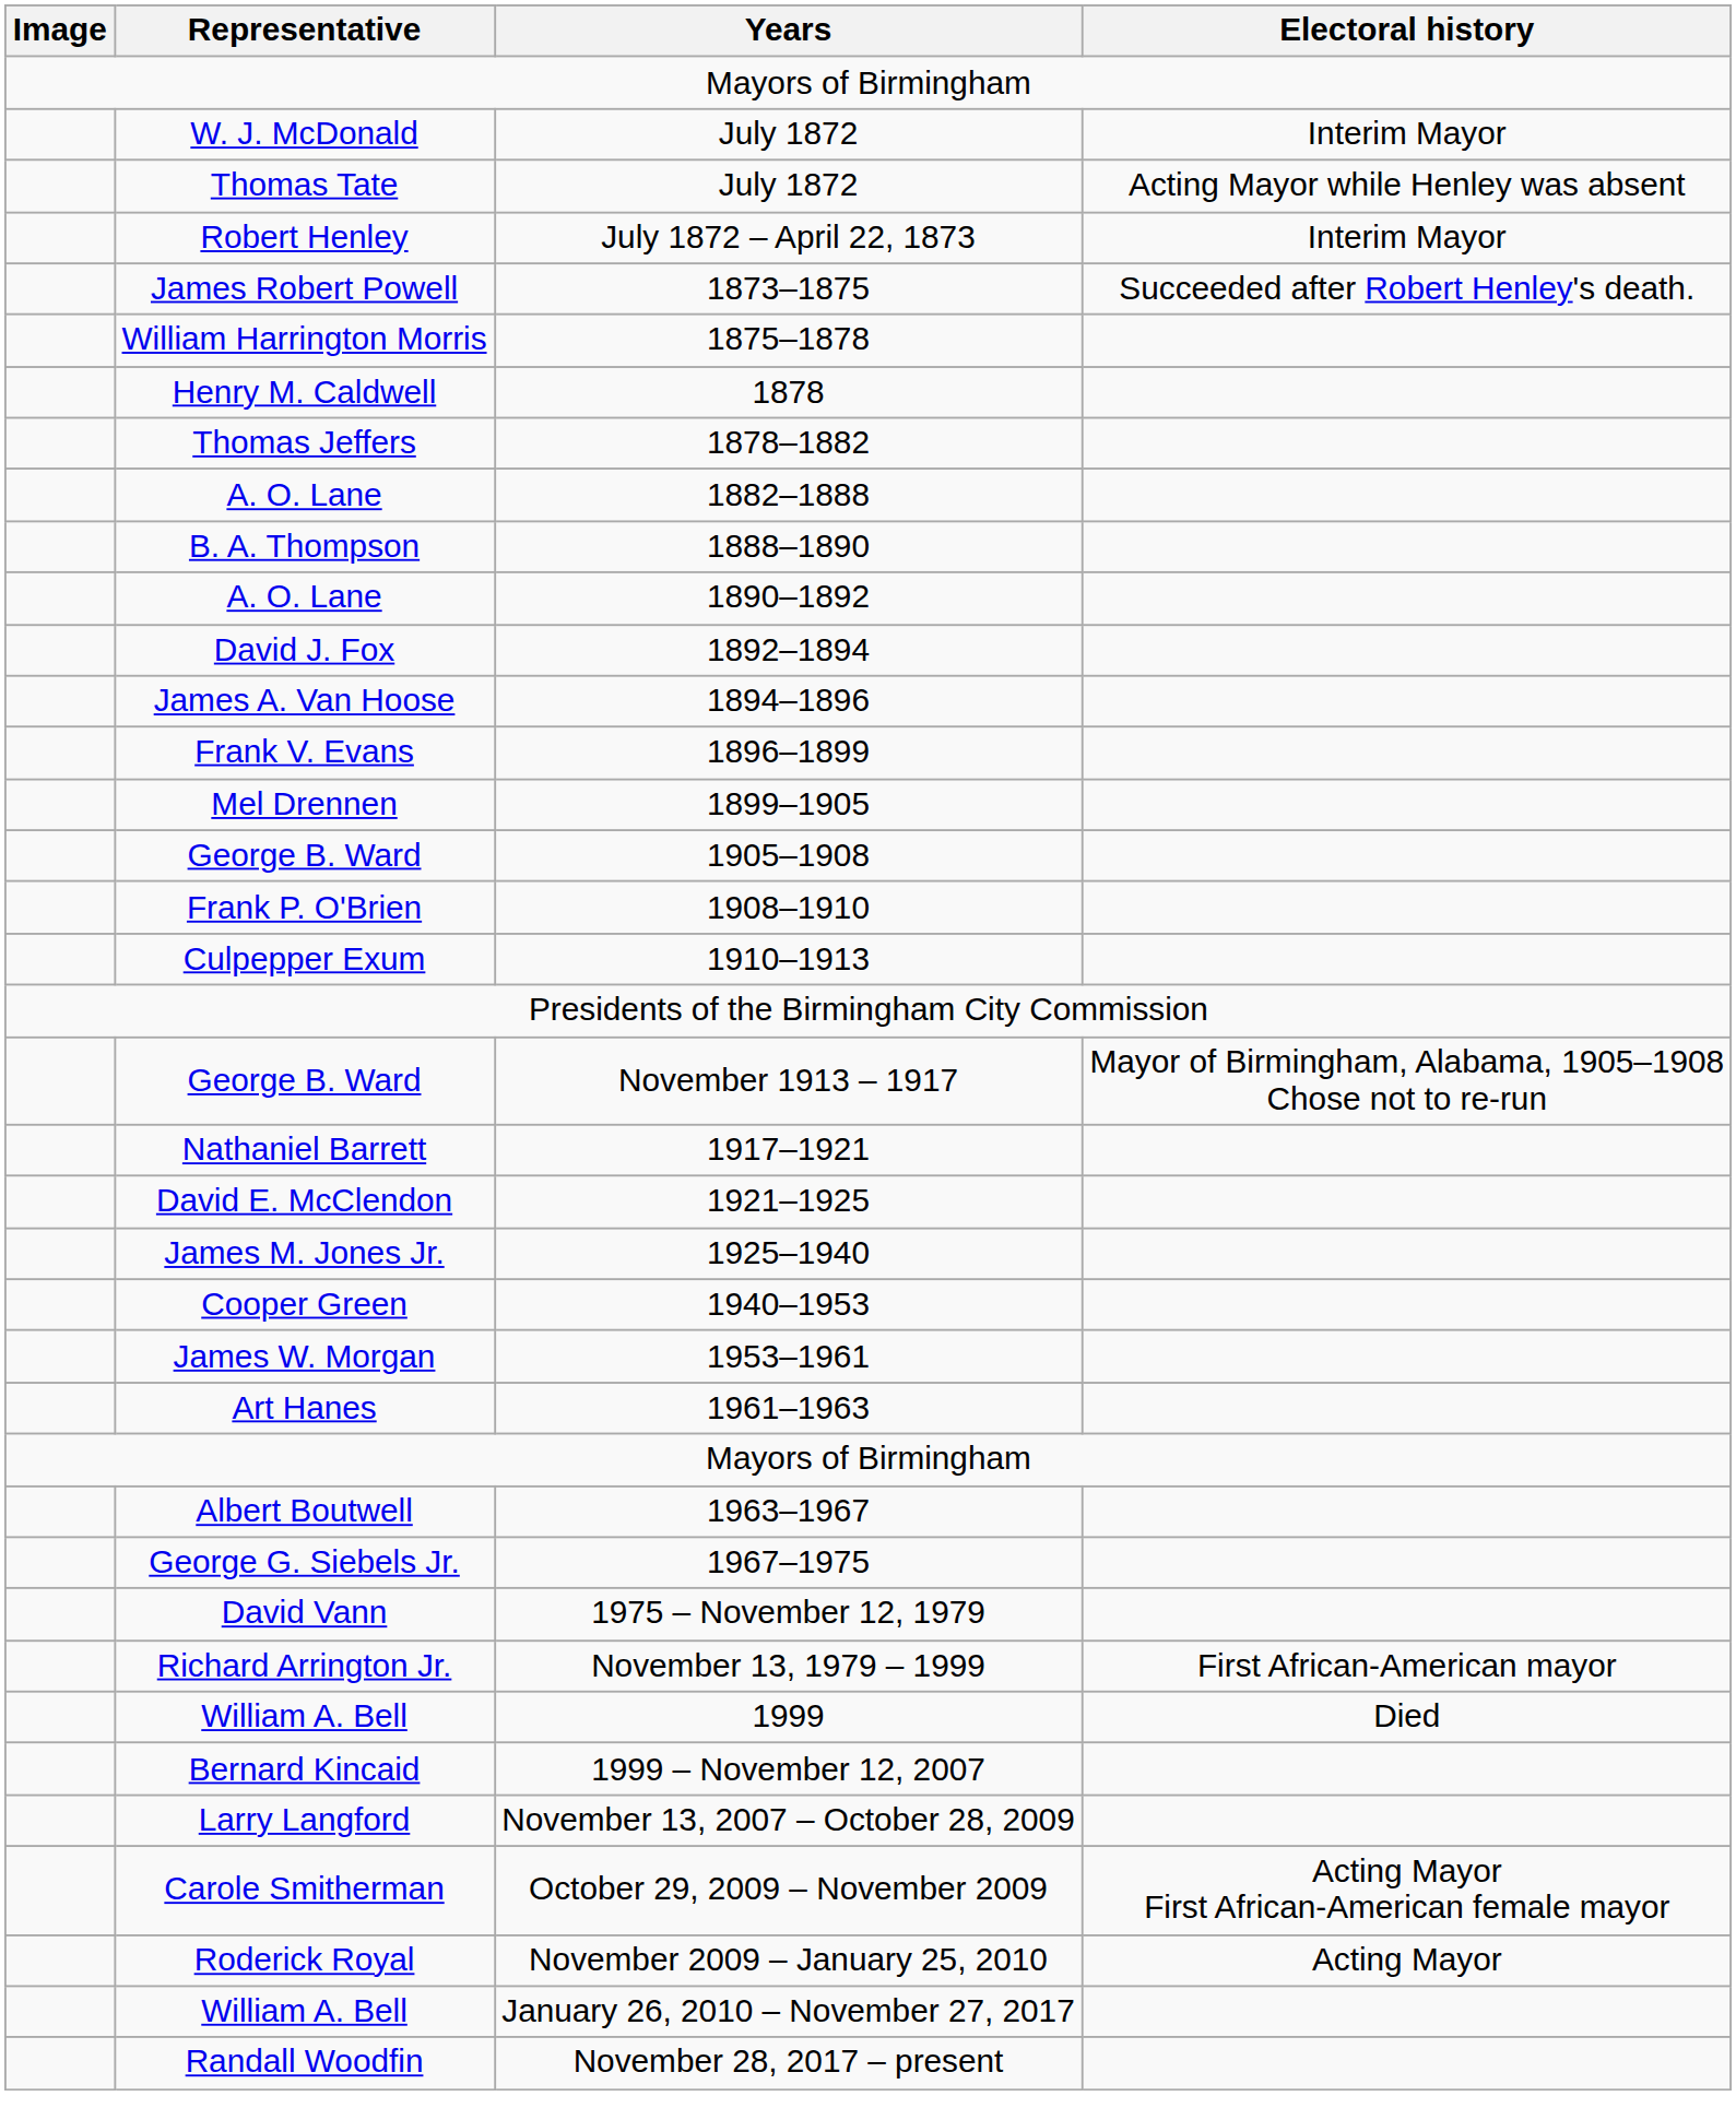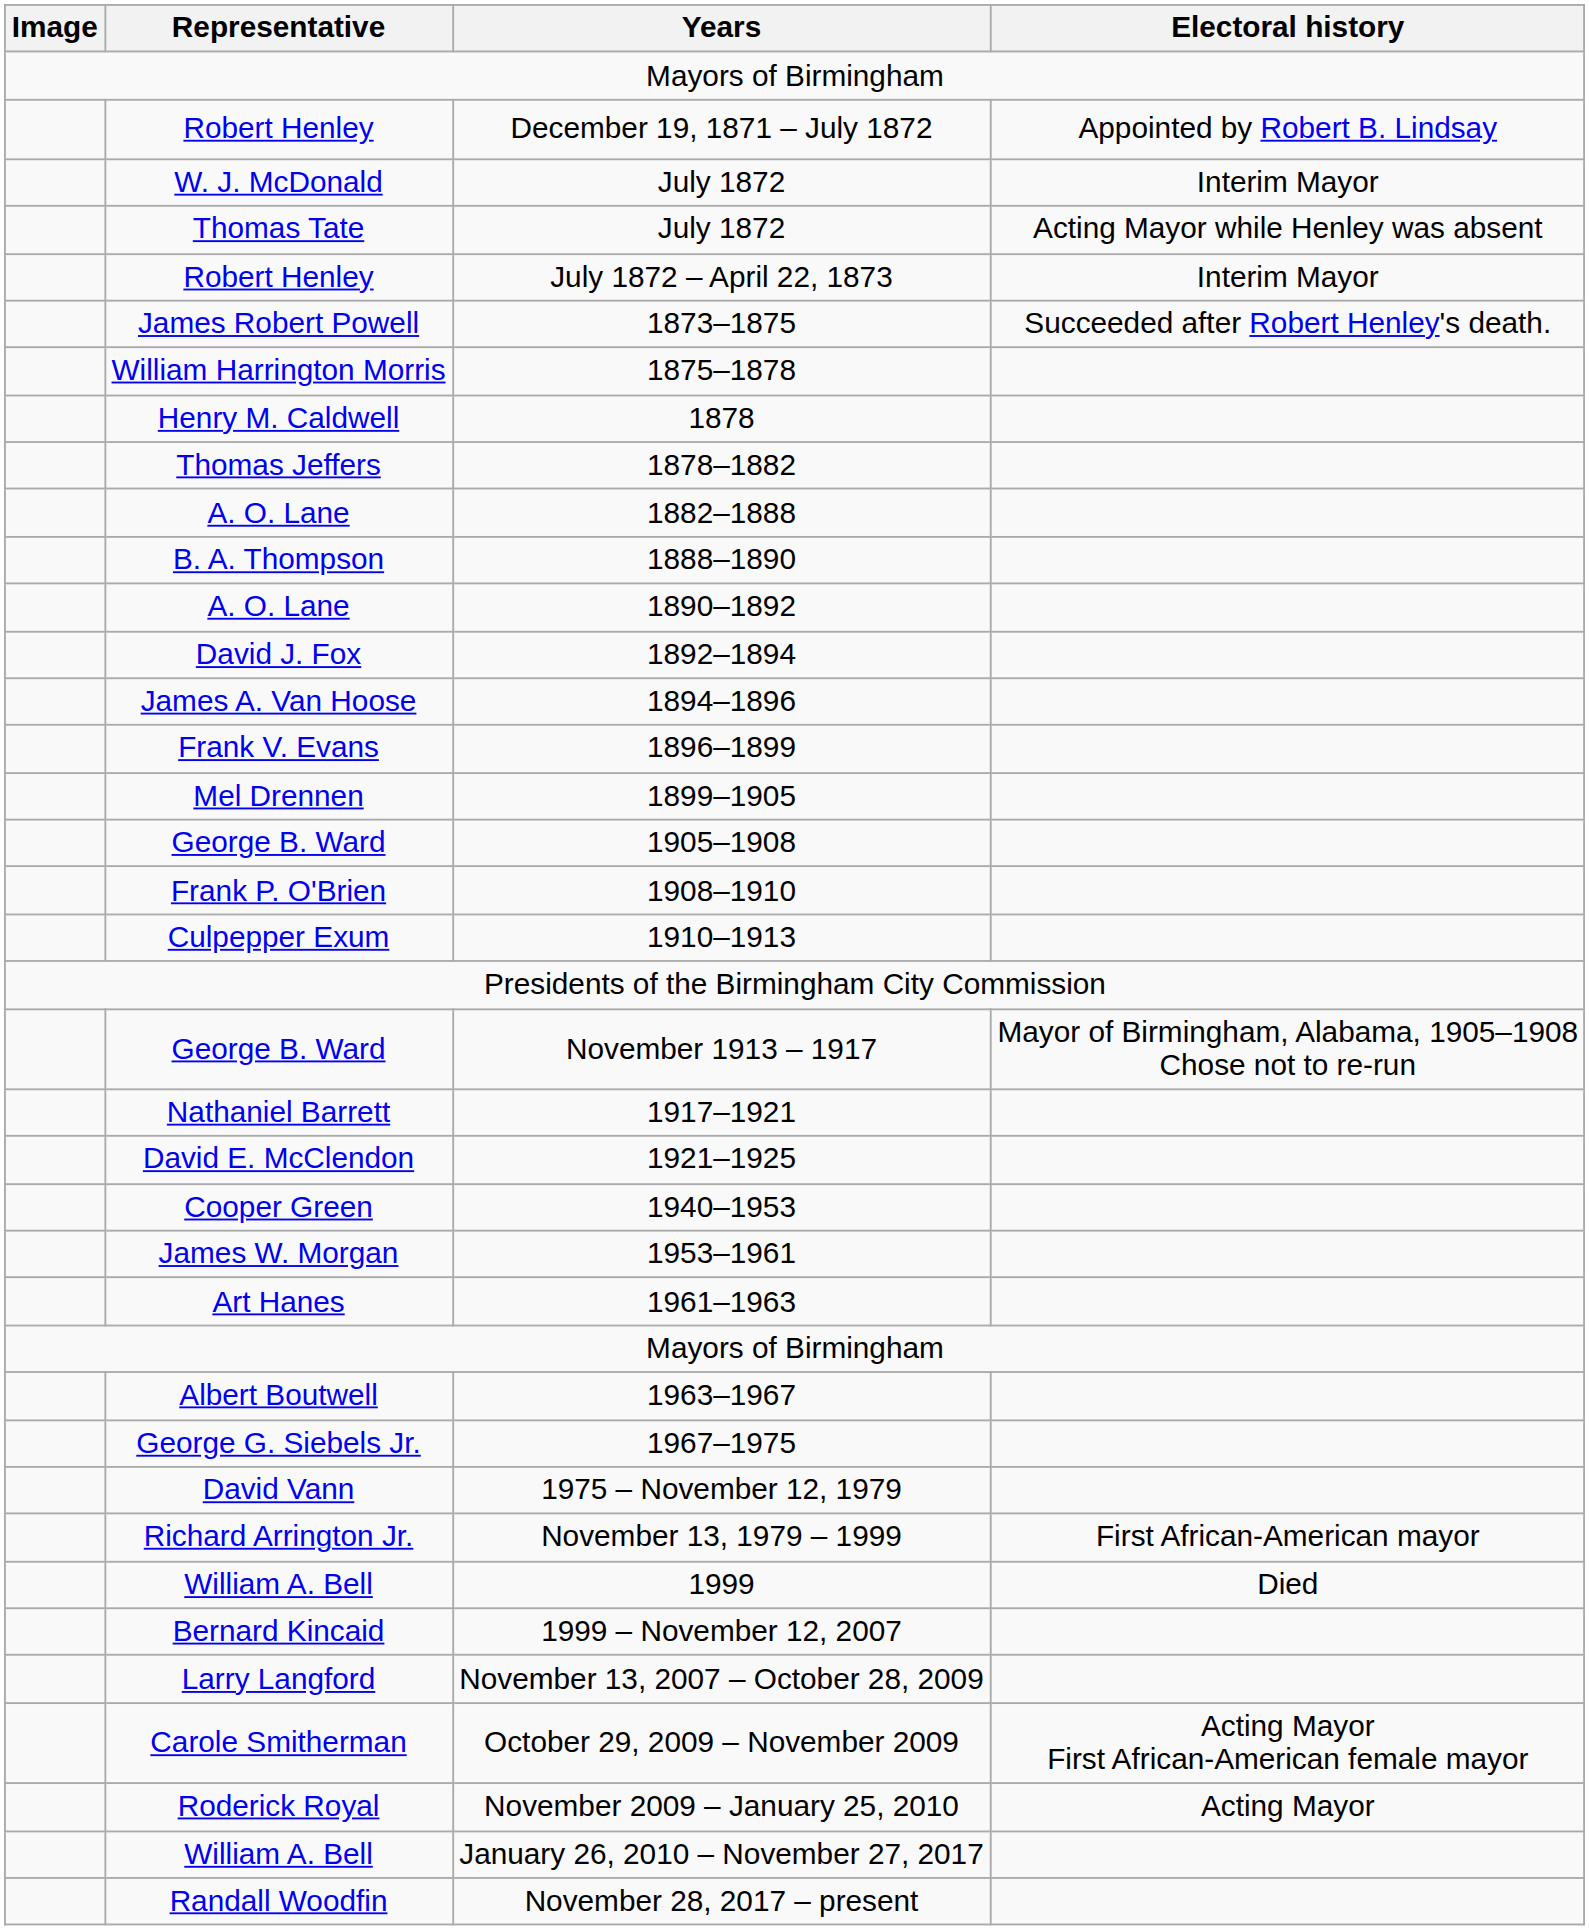+ row: Robert Henley | December 19, 1871 – July 1872 | Appointed by Robert B. Lindsay
- row: James M. Jones Jr. | 1925–1940
